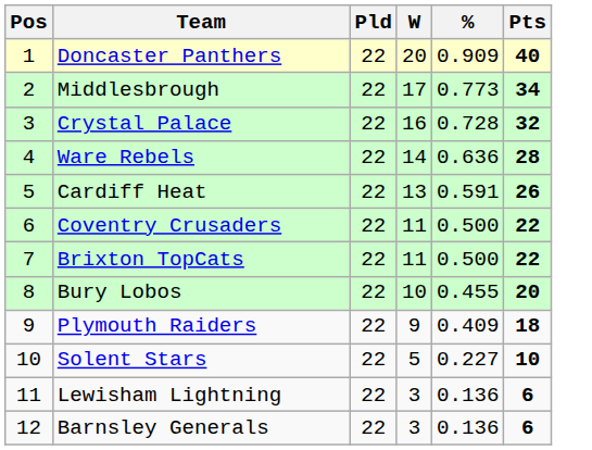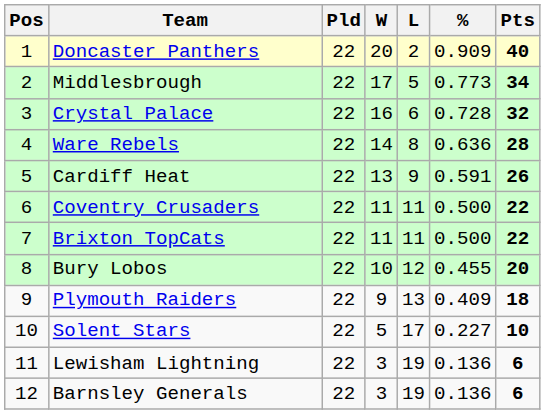+ column: L | 2 | 5 | 6 | 8 | 9 | 11 | 11 | 12 | 13 | 17 | 19 | 19
